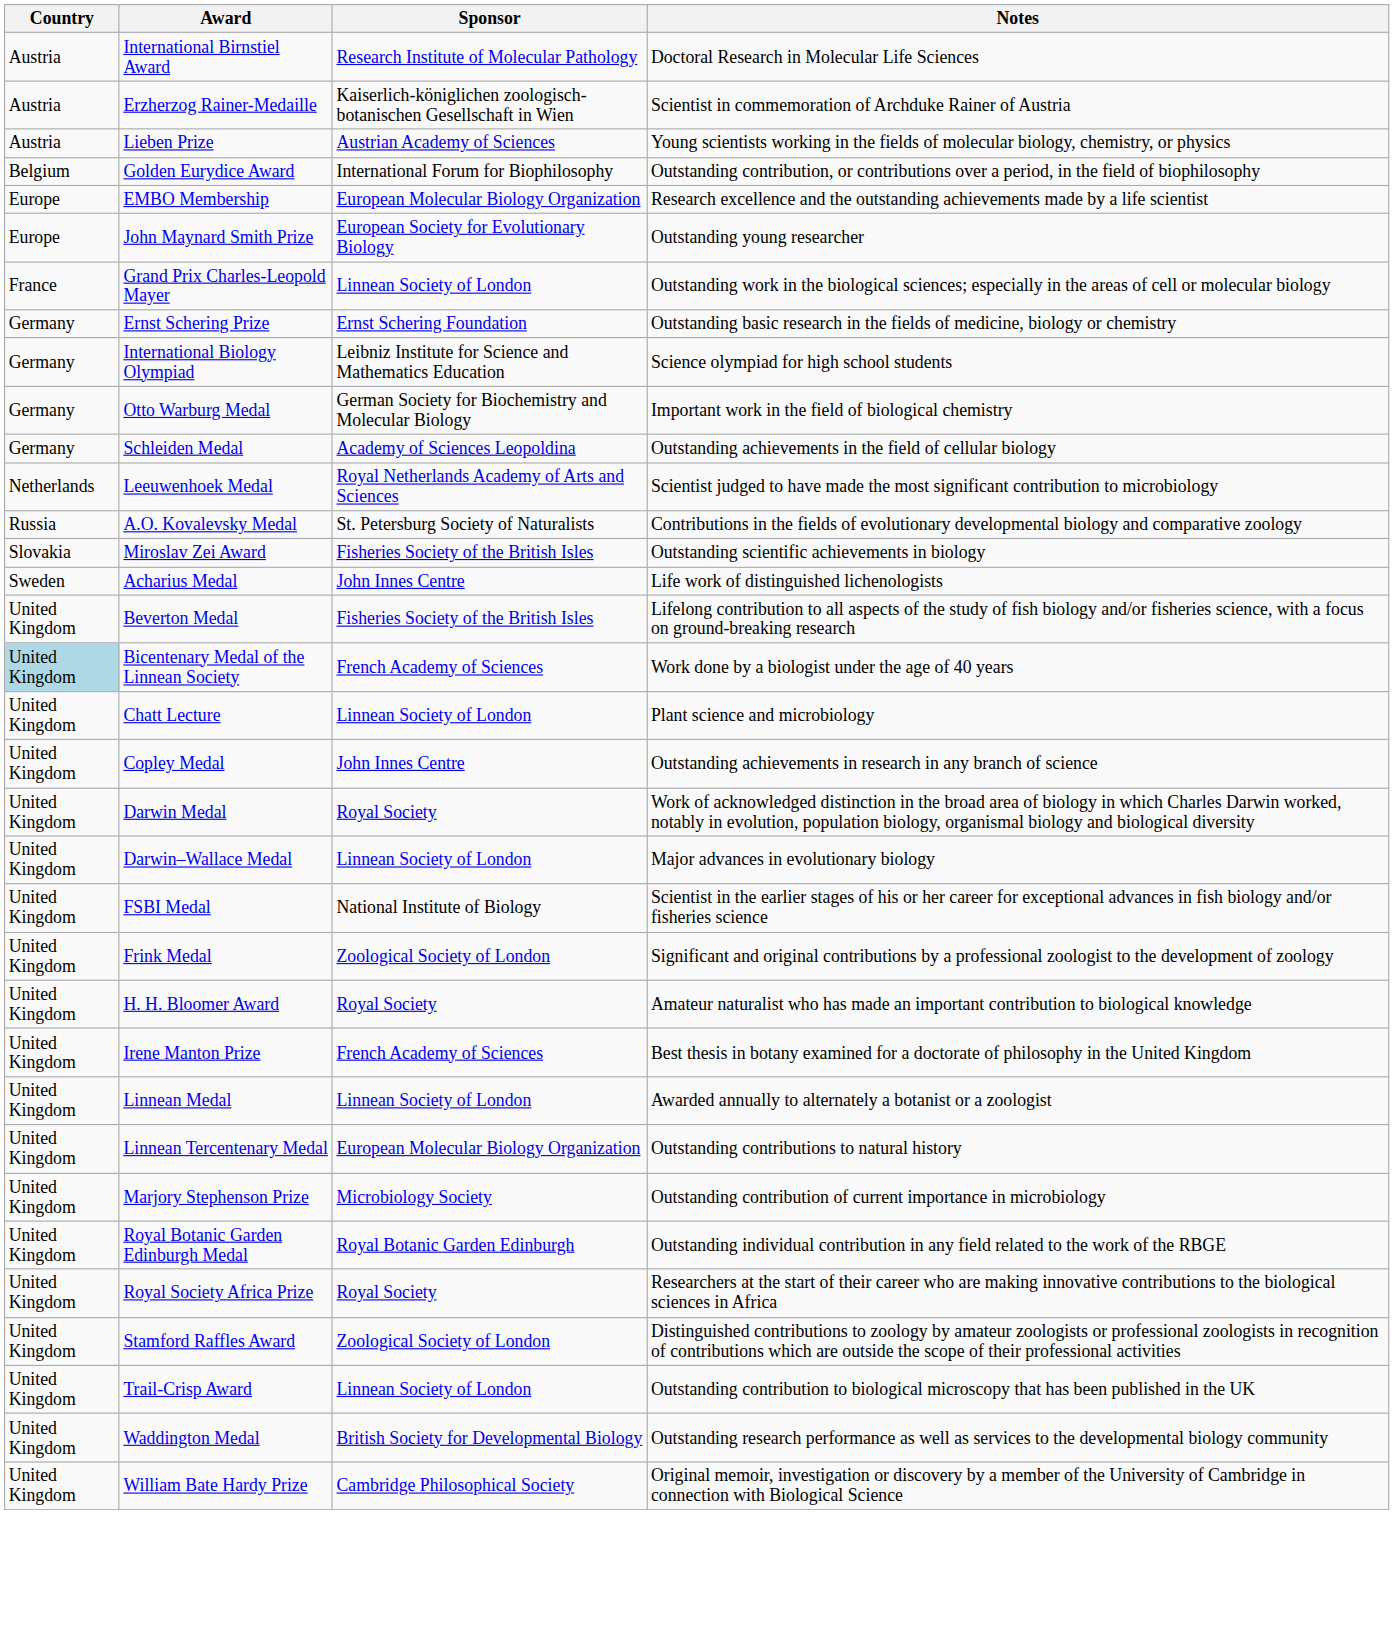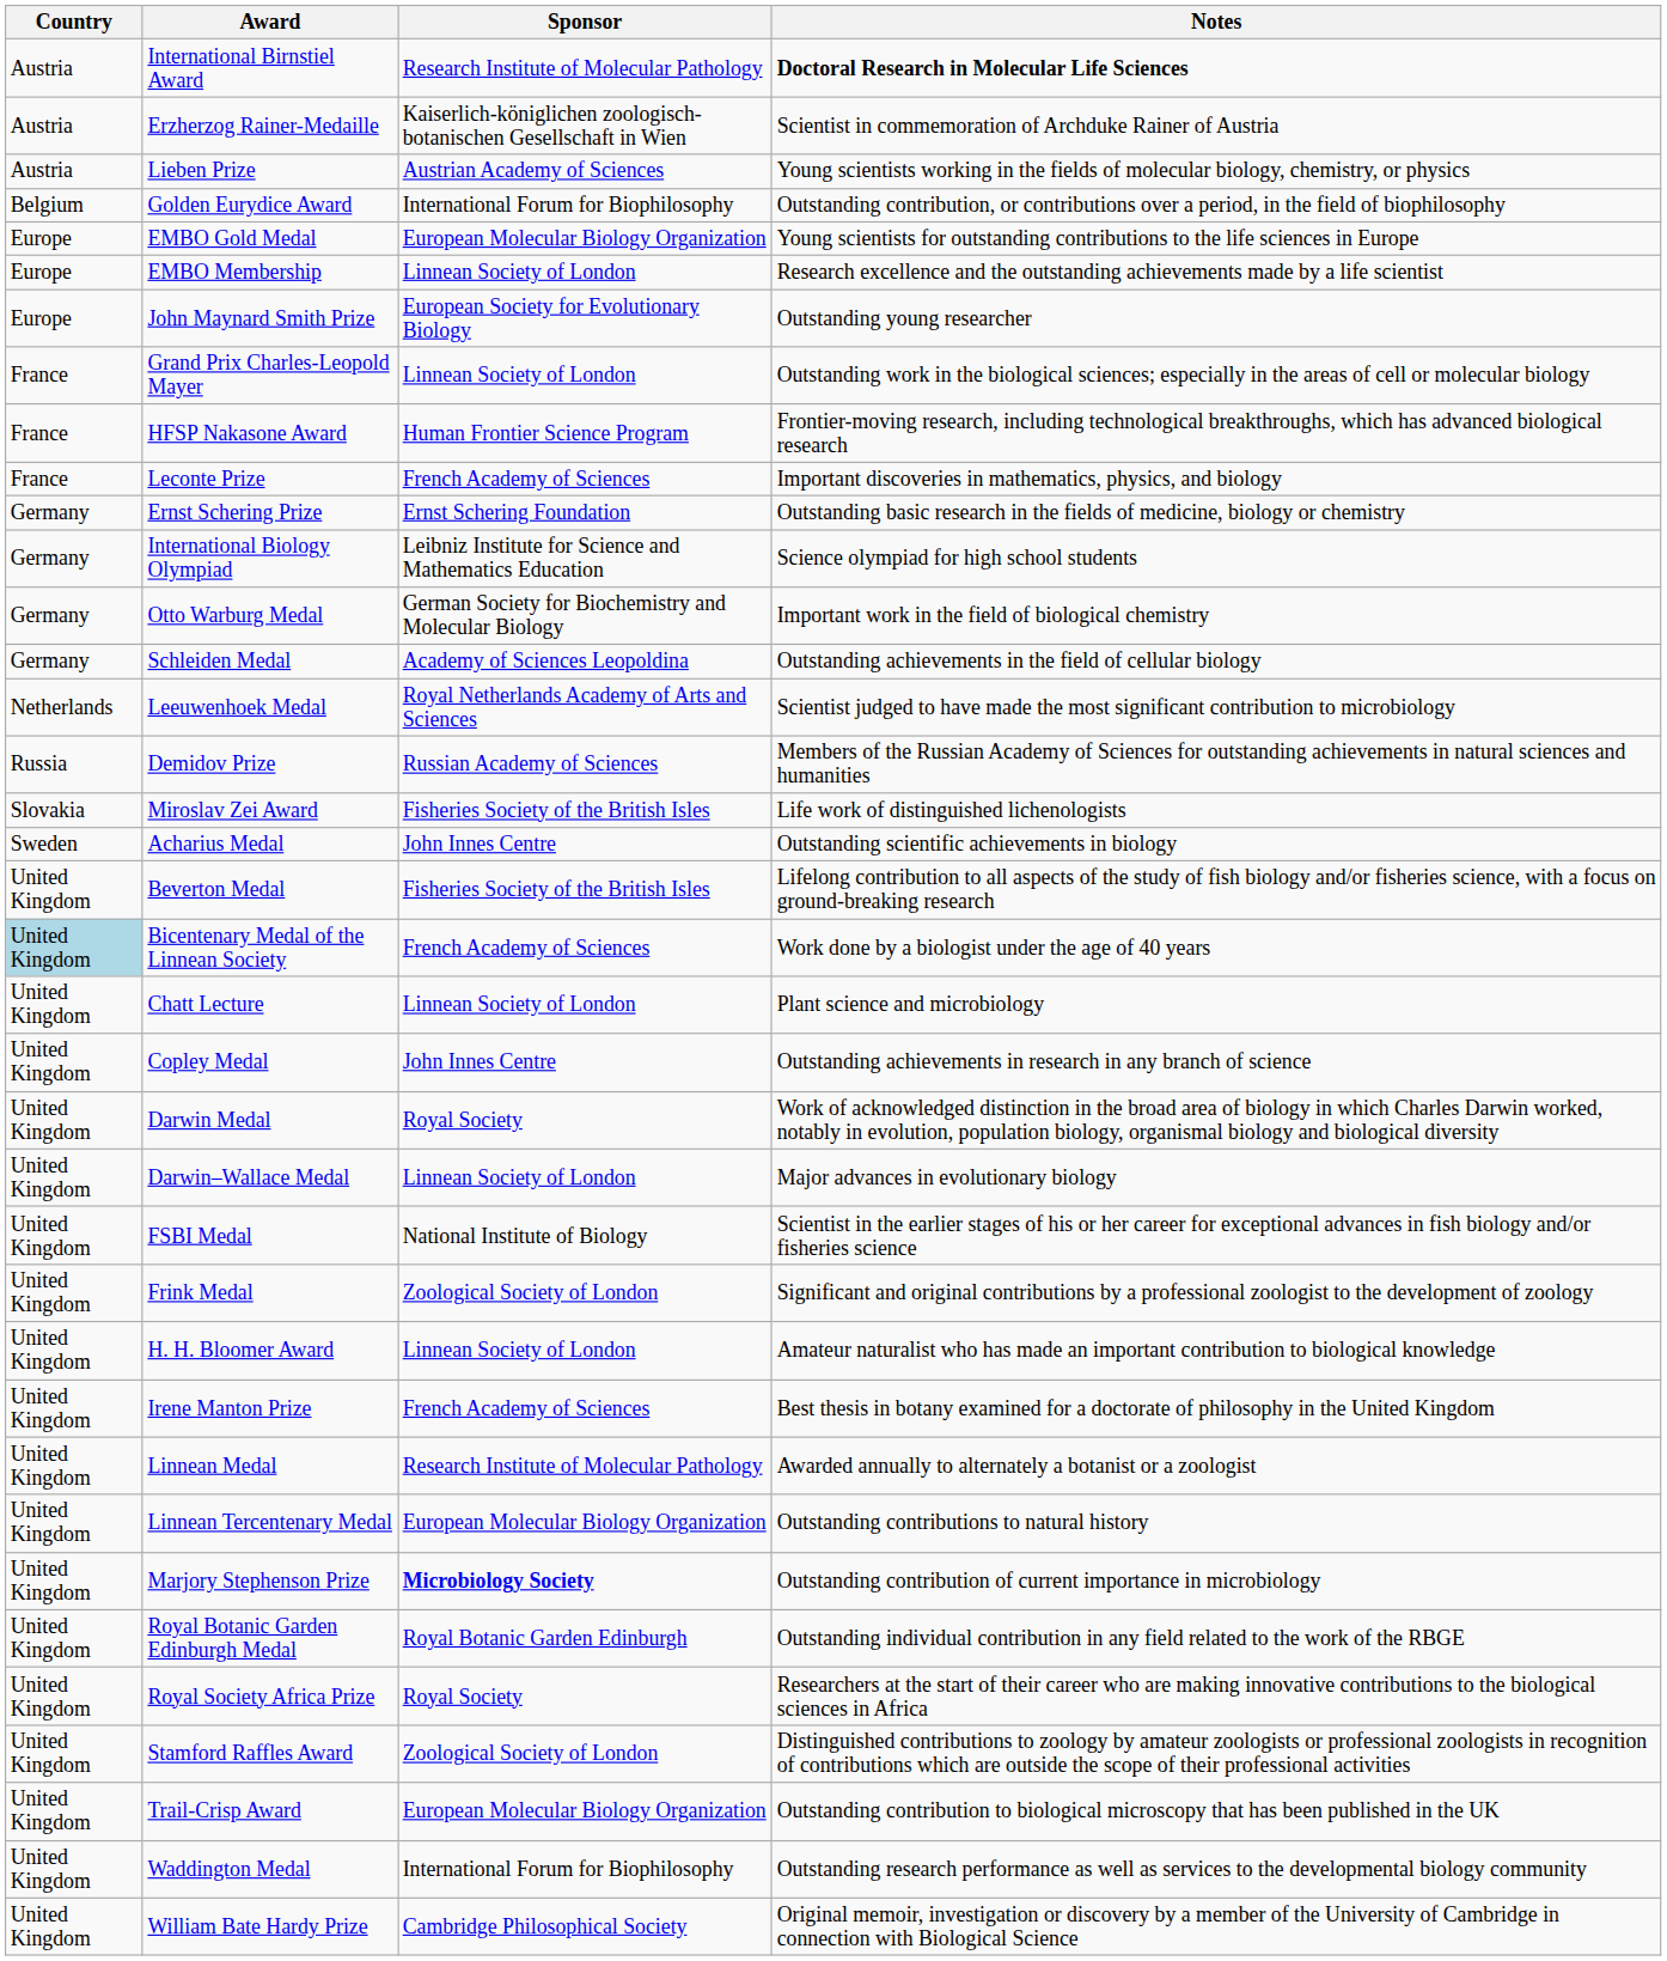International Birnstiel Award | Notes: normal -> bold
+ row: Europe | EMBO Gold Medal | European Molecular Biology Organization | Young scientists for outstanding contributions to the life sciences in Europe
EMBO Membership | Sponsor: European Molecular Biology Organization -> Linnean Society of London
+ row: France | HFSP Nakasone Award | Human Frontier Science Program | Frontier-moving research, including technological breakthroughs, which has advanced biological research
+ row: France | Leconte Prize | French Academy of Sciences | Important discoveries in mathematics, physics, and biology
- row: Russia | A.O. Kovalevsky Medal | St. Petersburg Society of Naturalists | Contributions in the fields of evolutionary developmental biology and comparative zoology
+ row: Russia | Demidov Prize | Russian Academy of Sciences | Members of the Russian Academy of Sciences for outstanding achievements in natural sciences and humanities
Miroslav Zei Award | Notes: Outstanding scientific achievements in biology -> Life work of distinguished lichenologists
Acharius Medal | Notes: Life work of distinguished lichenologists -> Outstanding scientific achievements in biology
H. H. Bloomer Award | Sponsor: Royal Society -> Linnean Society of London
Linnean Medal | Sponsor: Linnean Society of London -> Research Institute of Molecular Pathology
Marjory Stephenson Prize | Sponsor: normal -> bold
Trail-Crisp Award | Sponsor: Linnean Society of London -> European Molecular Biology Organization
Waddington Medal | Sponsor: British Society for Developmental Biology -> International Forum for Biophilosophy
